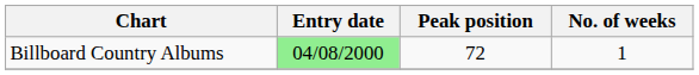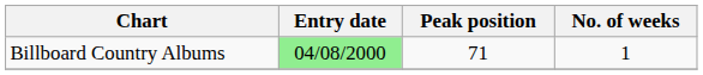Billboard Country Albums | Peak position: 72 -> 71
